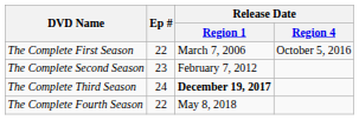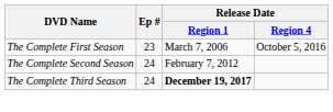The Complete First Season | Ep #: 22 -> 23
The Complete Second Season | Ep #: 23 -> 24
- row: The Complete Fourth Season | 22 | May 8, 2018
